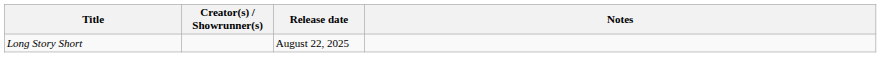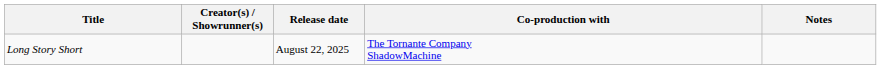+ column: Co-production with | The Tornante Company ShadowMachine
